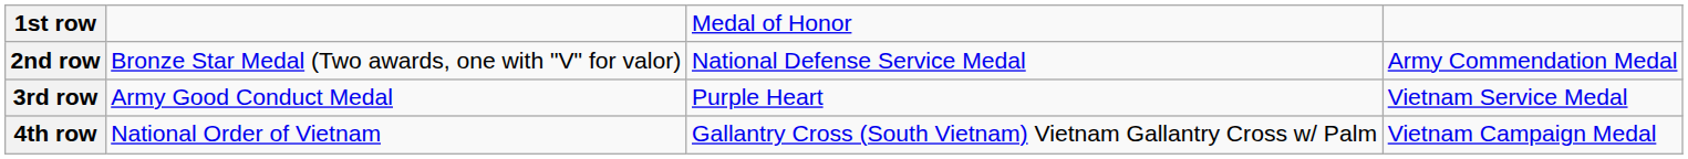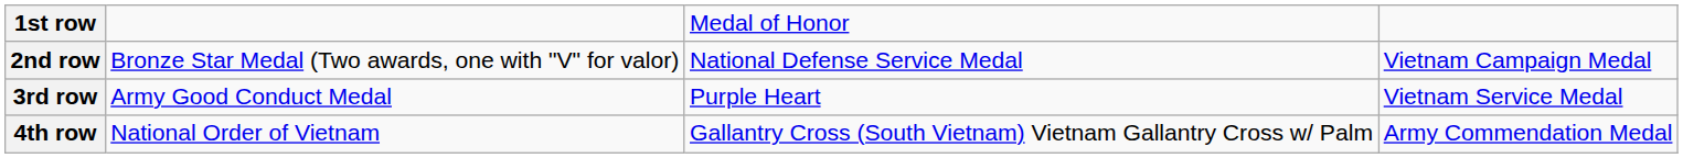2nd row | column 4: Army Commendation Medal -> Vietnam Campaign Medal
4th row | column 4: Vietnam Campaign Medal -> Army Commendation Medal
